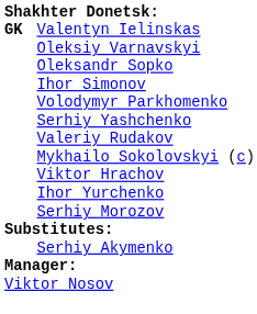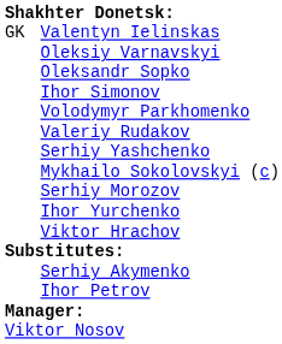Valentyn Ielinskas | column 1: bold -> normal
rows swapped: Valeriy Rudakov <-> Serhiy Yashchenko
rows swapped: Serhiy Morozov <-> Viktor Hrachov
+ row: Ihor Petrov
